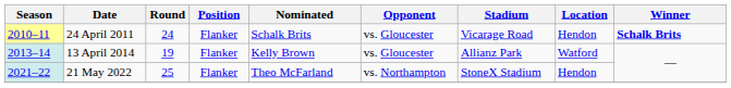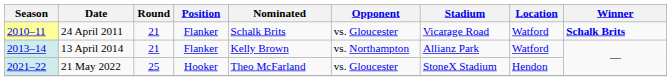24 April 2011 | Round: 24 -> 21
24 April 2011 | Location: Hendon -> Watford
13 April 2014 | Round: 19 -> 21
13 April 2014 | Opponent: vs. Gloucester -> vs. Northampton
21 May 2022 | Position: Flanker -> Hooker
21 May 2022 | Opponent: vs. Northampton -> vs. Gloucester
